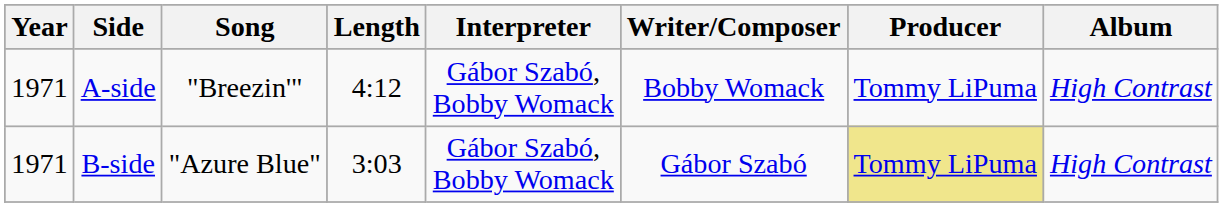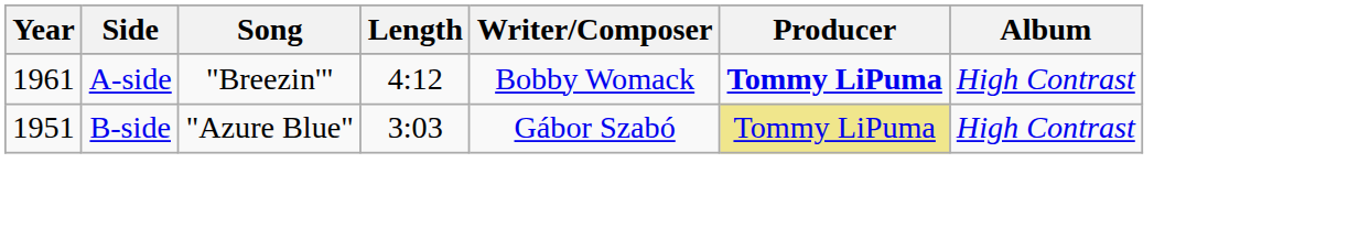- column: Interpreter | Gábor Szabó, Bobby Womack | Gábor Szabó, Bobby Womack
A-side | Year: 1971 -> 1961
A-side | Producer: normal -> bold
B-side | Year: 1971 -> 1951
